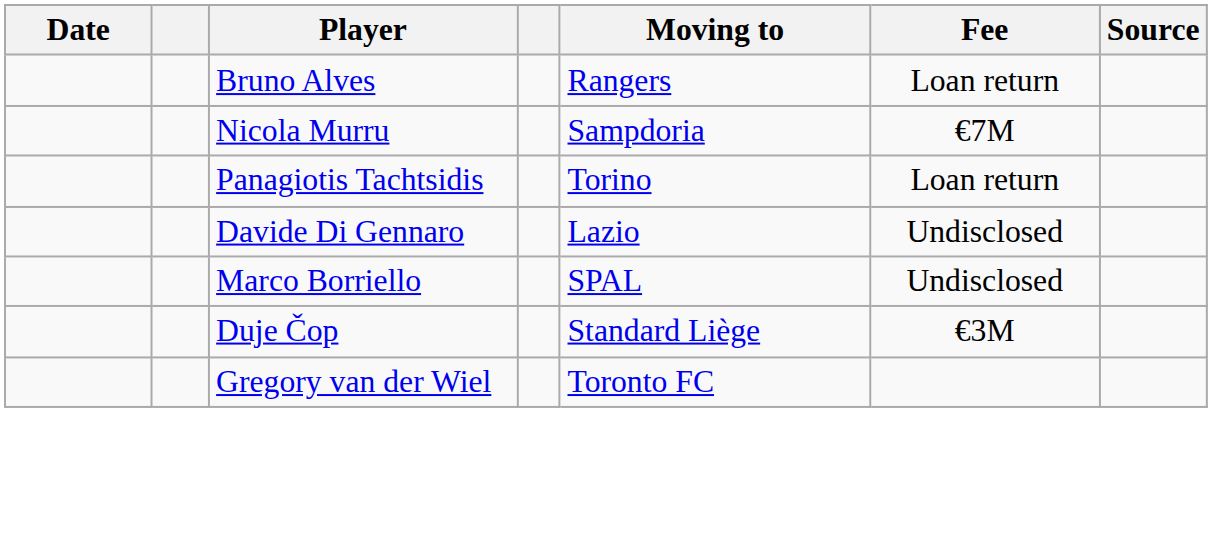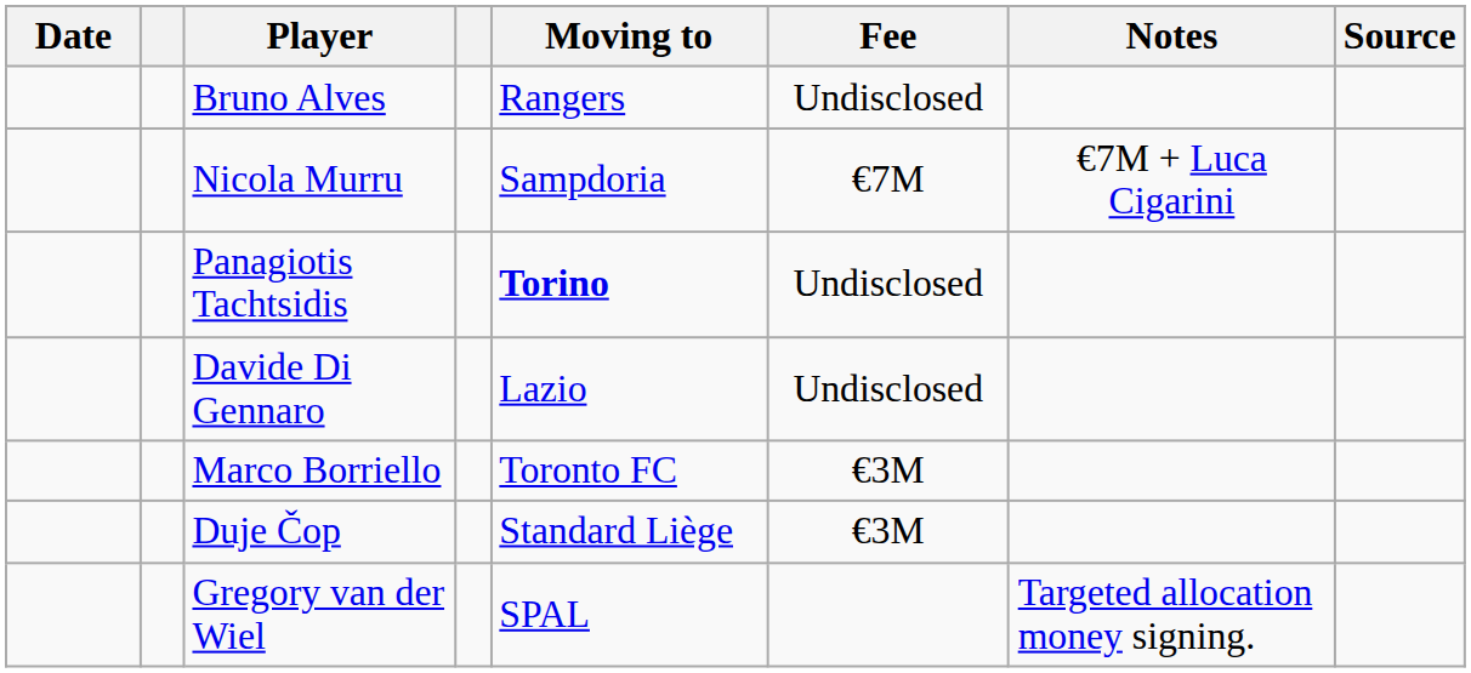+ column: Notes | €7M + Luca Cigarini | Targeted allocation money signing.
Bruno Alves | Fee: Loan return -> Undisclosed
Panagiotis Tachtsidis | Moving to: normal -> bold
Panagiotis Tachtsidis | Fee: Loan return -> Undisclosed
Marco Borriello | Moving to: SPAL -> Toronto FC
Marco Borriello | Fee: Undisclosed -> €3M
Gregory van der Wiel | Moving to: Toronto FC -> SPAL
